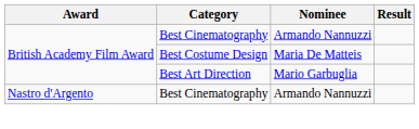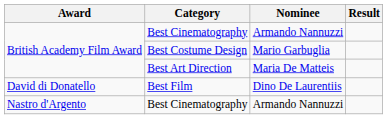Best Costume Design | Nominee: Maria De Matteis -> Mario Garbuglia
Best Art Direction | Nominee: Mario Garbuglia -> Maria De Matteis
+ row: David di Donatello | Best Film | Dino De Laurentiis
